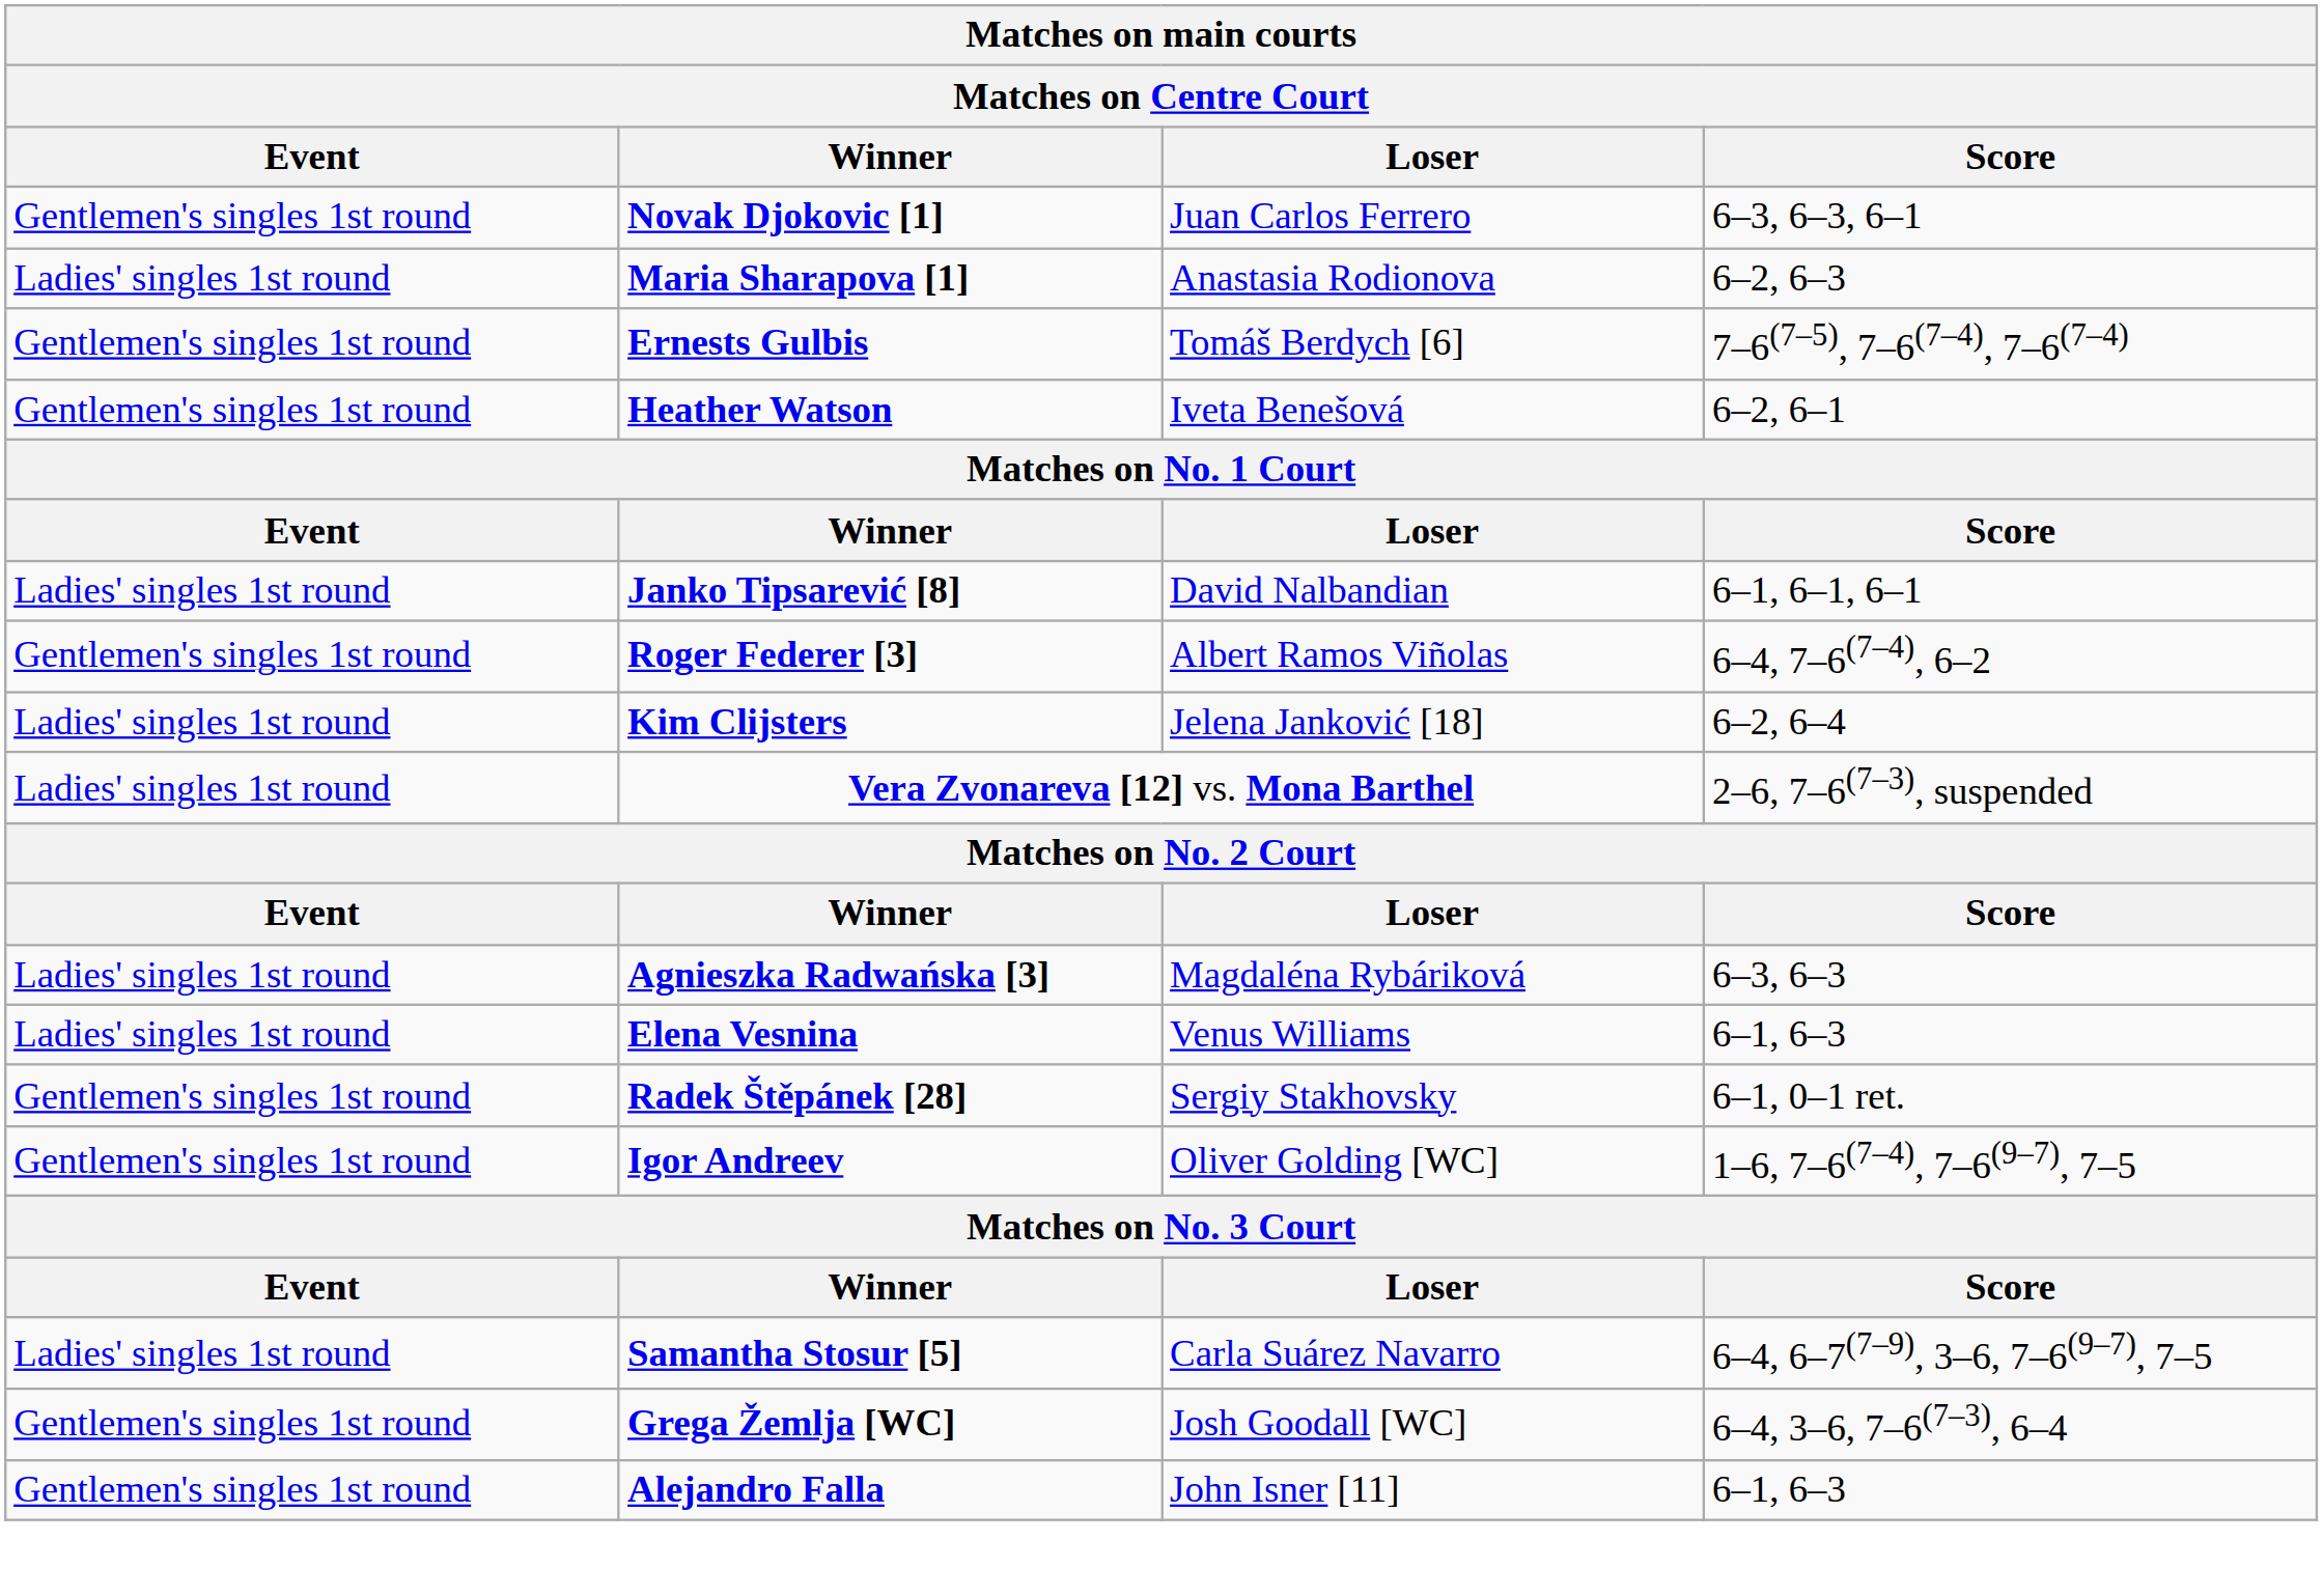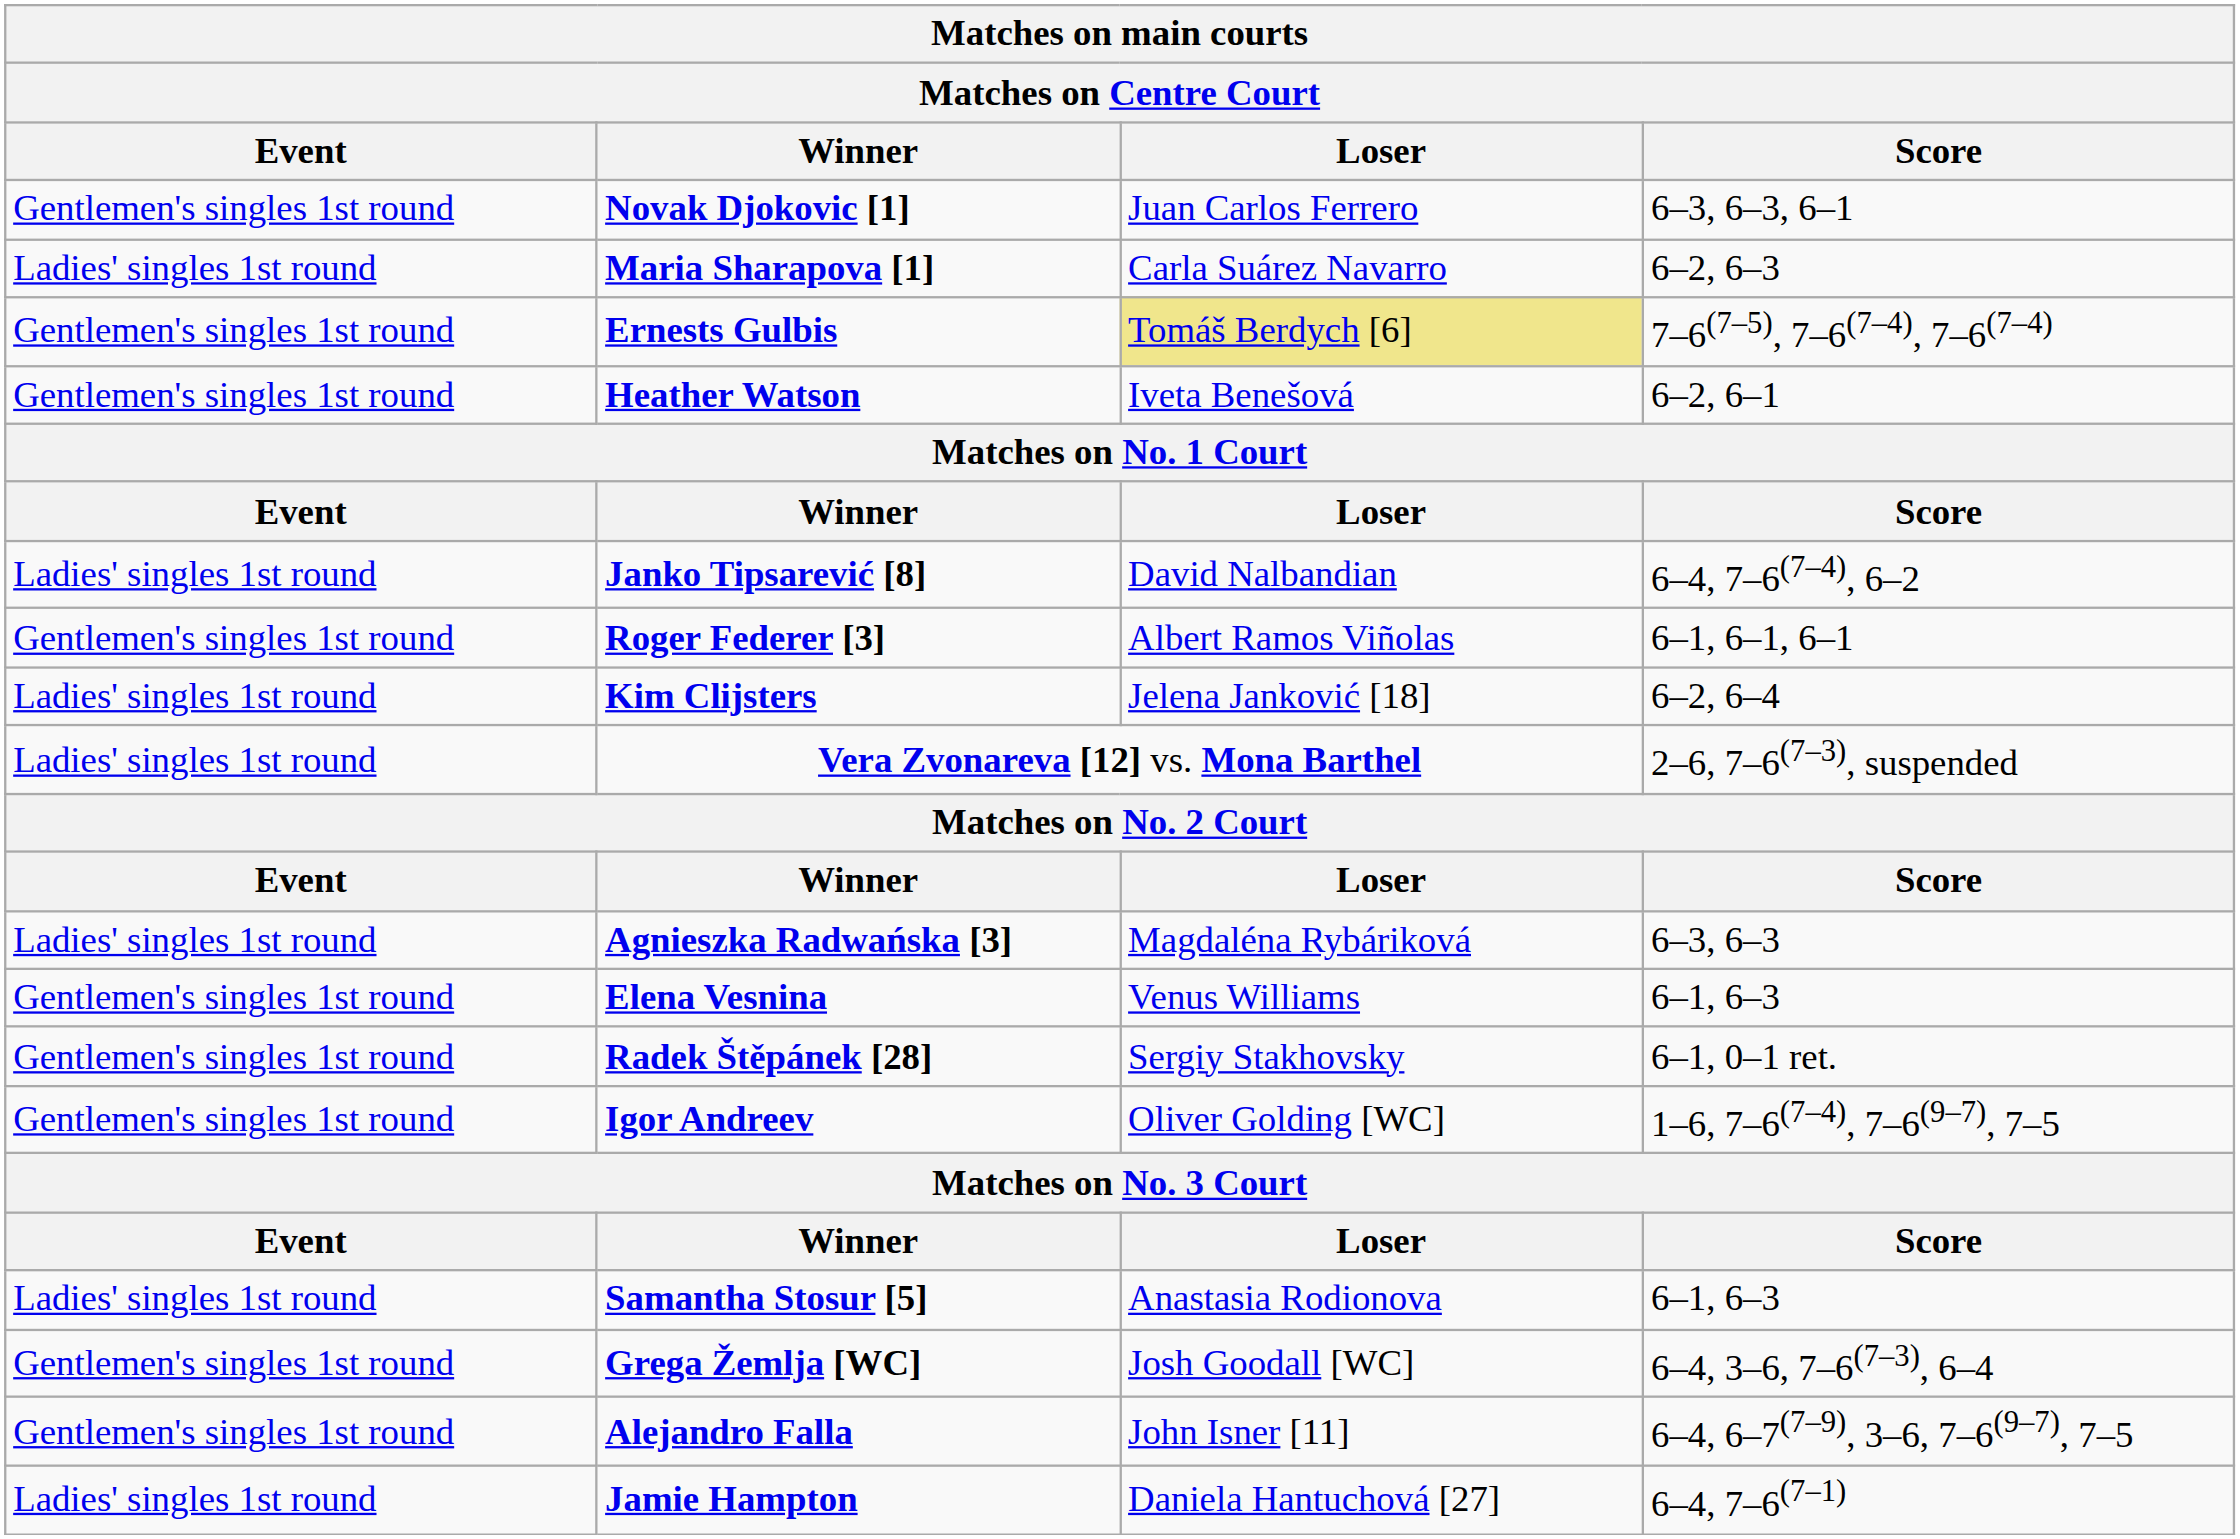Maria Sharapova [1] | Loser: Anastasia Rodionova -> Carla Suárez Navarro
Ernests Gulbis | Loser: no background -> khaki background
Janko Tipsarević [8] | Score: 6–1, 6–1, 6–1 -> 6–4, 7–6(7–4), 6–2
Roger Federer [3] | Score: 6–4, 7–6(7–4), 6–2 -> 6–1, 6–1, 6–1
Elena Vesnina | Event: Ladies' singles 1st round -> Gentlemen's singles 1st round
Samantha Stosur [5] | Loser: Carla Suárez Navarro -> Anastasia Rodionova
Samantha Stosur [5] | Score: 6–4, 6–7(7–9), 3–6, 7–6(9–7), 7–5 -> 6–1, 6–3
Alejandro Falla | Score: 6–1, 6–3 -> 6–4, 6–7(7–9), 3–6, 7–6(9–7), 7–5
+ row: Ladies' singles 1st round | Jamie Hampton | Daniela Hantuchová [27] | 6–4, 7–6(7–1)
